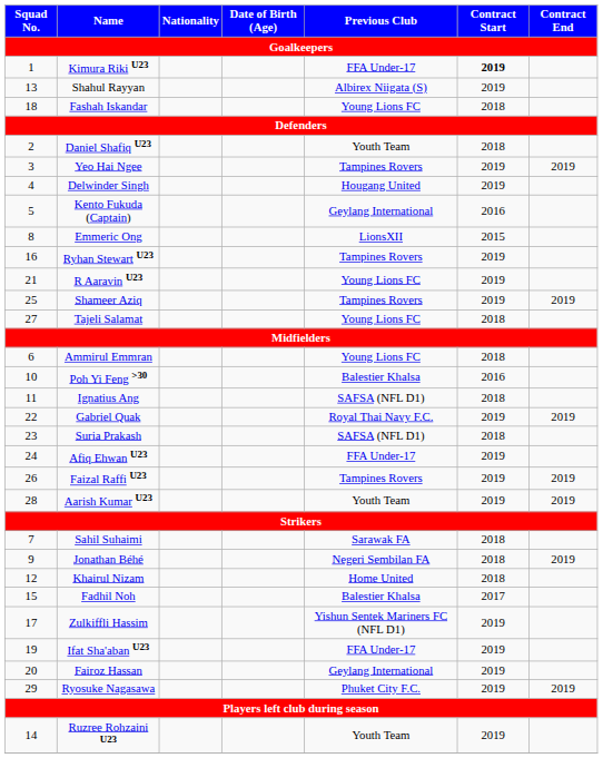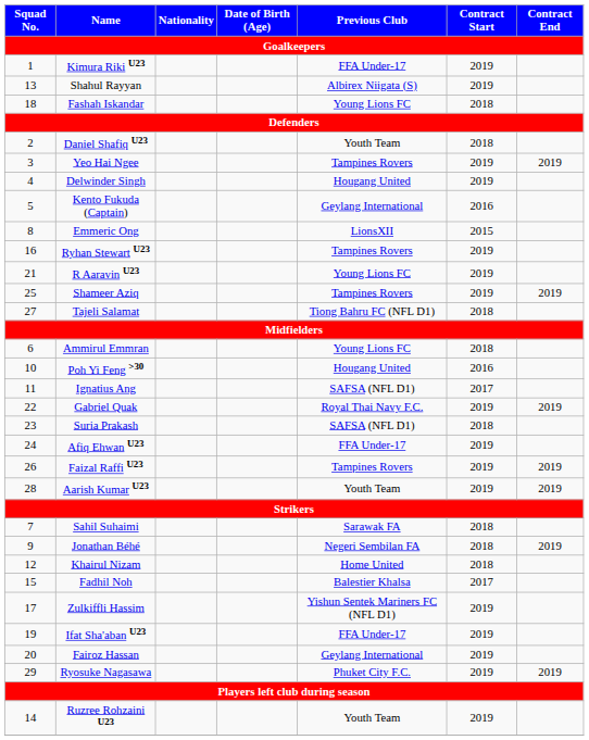Kimura Riki U23 | Contract Start: bold -> normal
Tajeli Salamat | Previous Club: Young Lions FC -> Tiong Bahru FC (NFL D1)
Poh Yi Feng >30 | Previous Club: Balestier Khalsa -> Hougang United
Ignatius Ang | Contract Start: 2018 -> 2017
